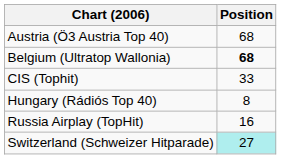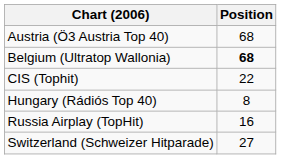CIS (Tophit) | Position: 33 -> 22
Switzerland (Schweizer Hitparade) | Position: paleturquoise background -> no background
